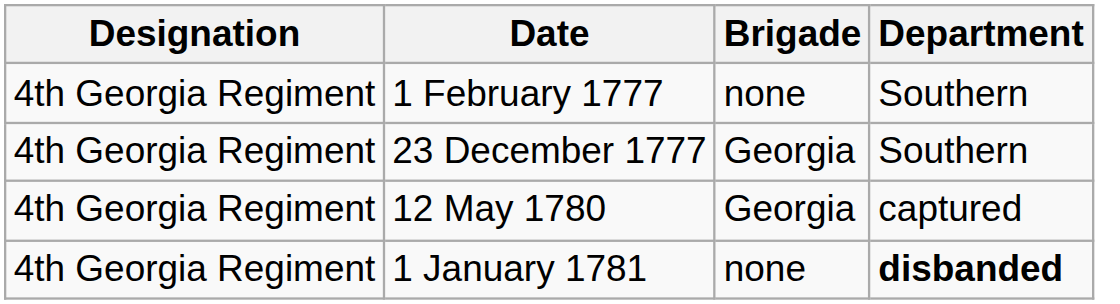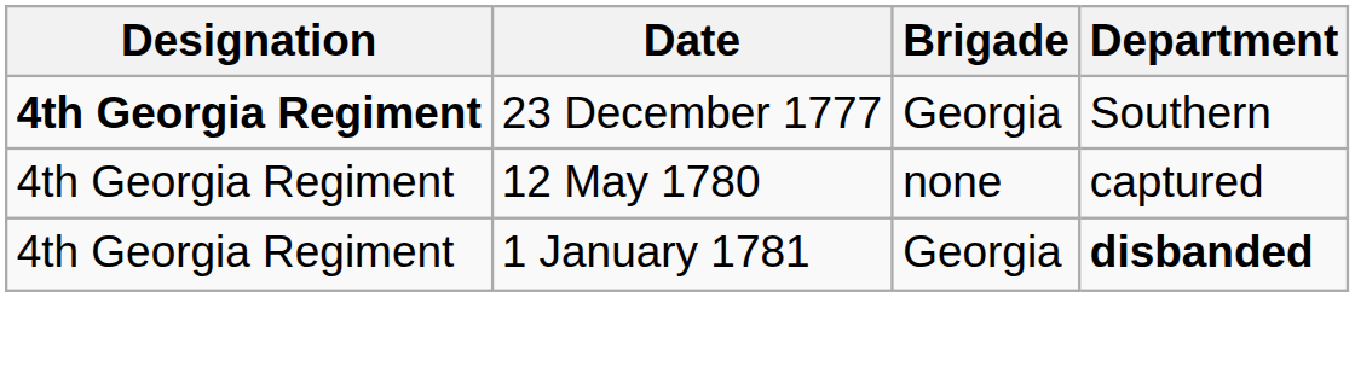- row: 4th Georgia Regiment | 1 February 1777 | none | Southern
23 December 1777 | Designation: normal -> bold
12 May 1780 | Brigade: Georgia -> none
1 January 1781 | Brigade: none -> Georgia
